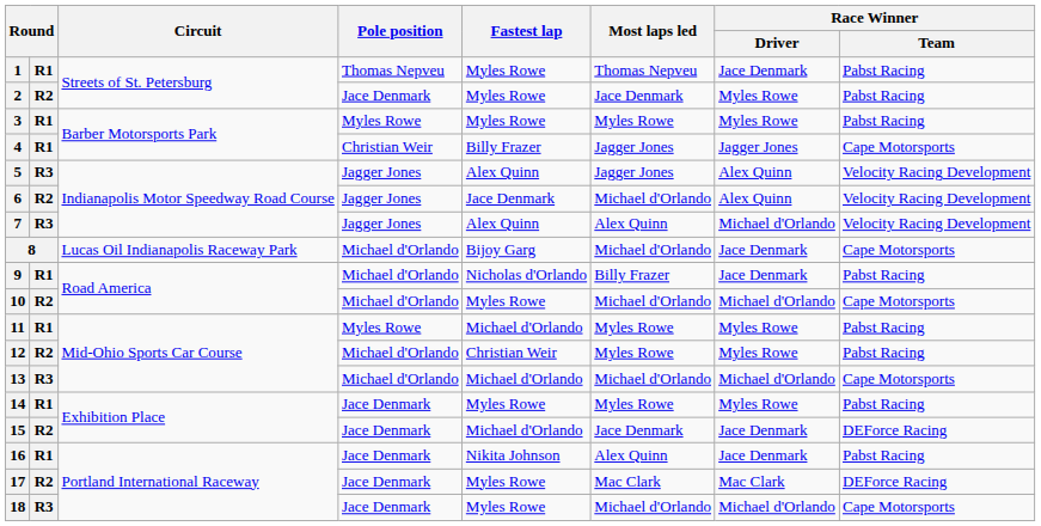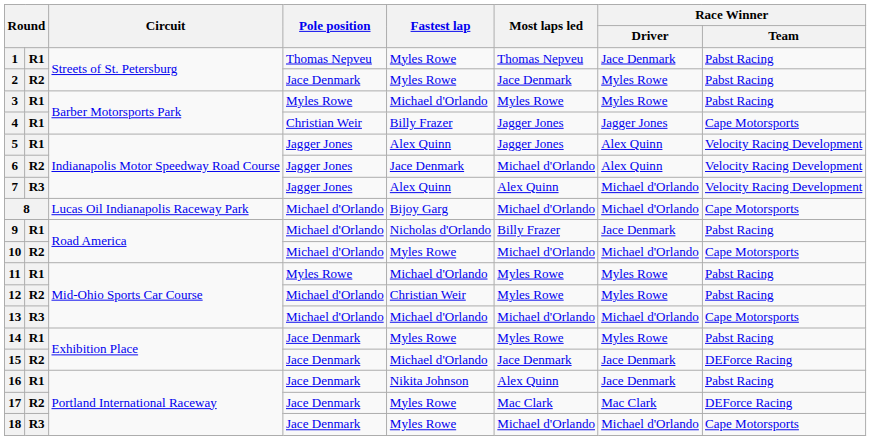3 | Fastest lap: Myles Rowe -> Michael d'Orlando
5 | column 2: R3 -> R1
8 | Race Winner / Driver: Jace Denmark -> Michael d'Orlando
